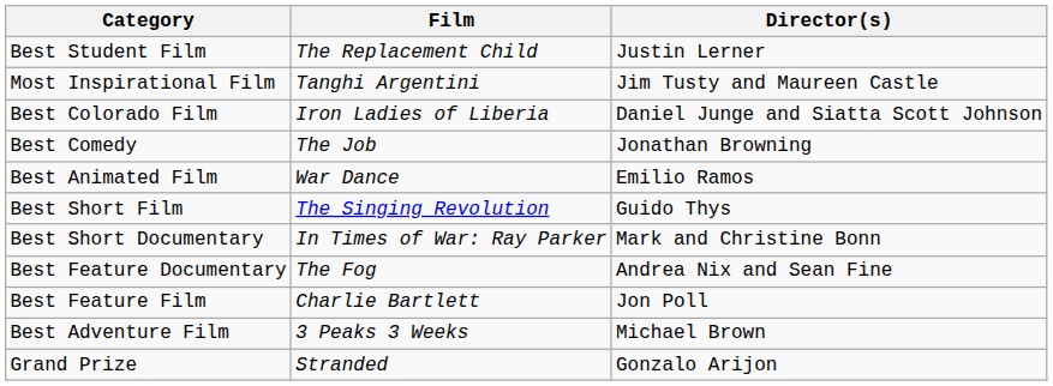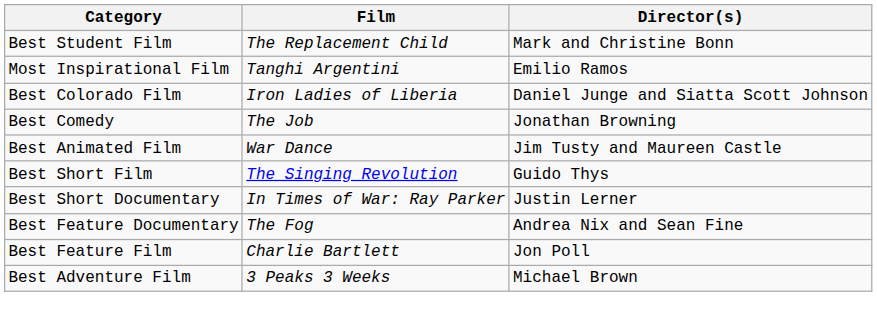Best Student Film | Director(s): Justin Lerner -> Mark and Christine Bonn
Most Inspirational Film | Director(s): Jim Tusty and Maureen Castle -> Emilio Ramos
Best Animated Film | Director(s): Emilio Ramos -> Jim Tusty and Maureen Castle
Best Short Documentary | Director(s): Mark and Christine Bonn -> Justin Lerner
- row: Grand Prize | Stranded | Gonzalo Arijon
